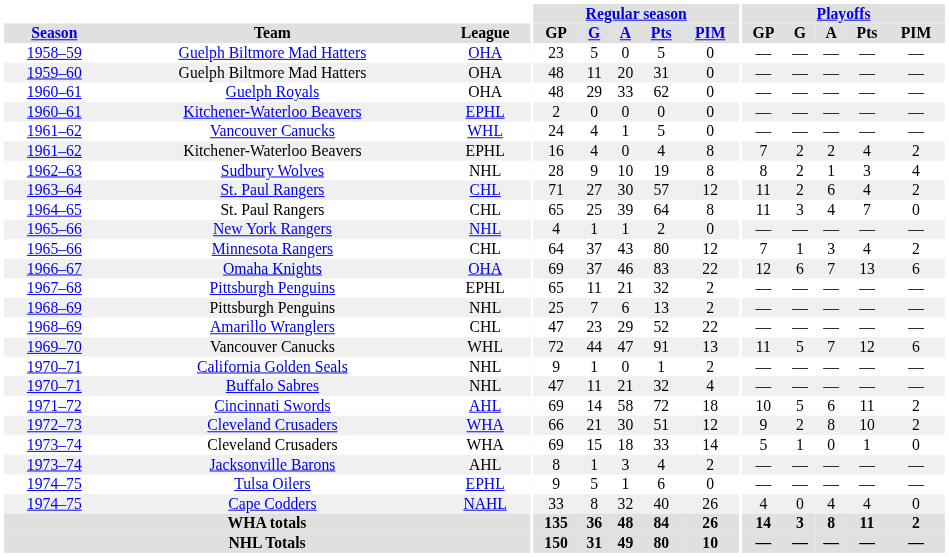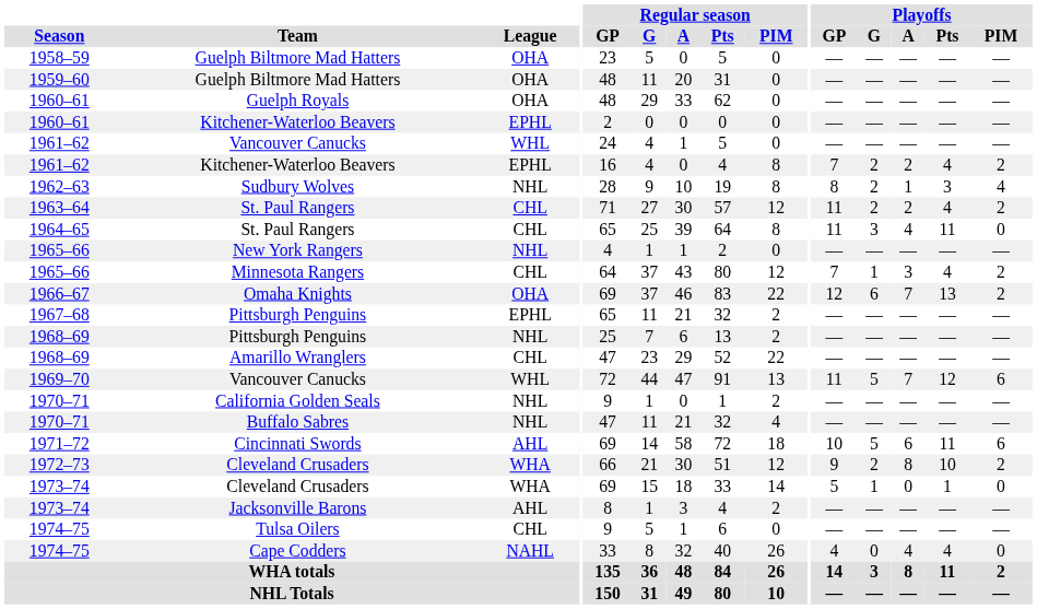1963–64 / St. Paul Rangers | Playoffs / A: 6 -> 2
1964–65 / St. Paul Rangers | Playoffs / Pts: 7 -> 11
Omaha Knights | Playoffs / PIM: 6 -> 2
Cincinnati Swords | Playoffs / PIM: 2 -> 6
Tulsa Oilers | League: EPHL -> CHL
